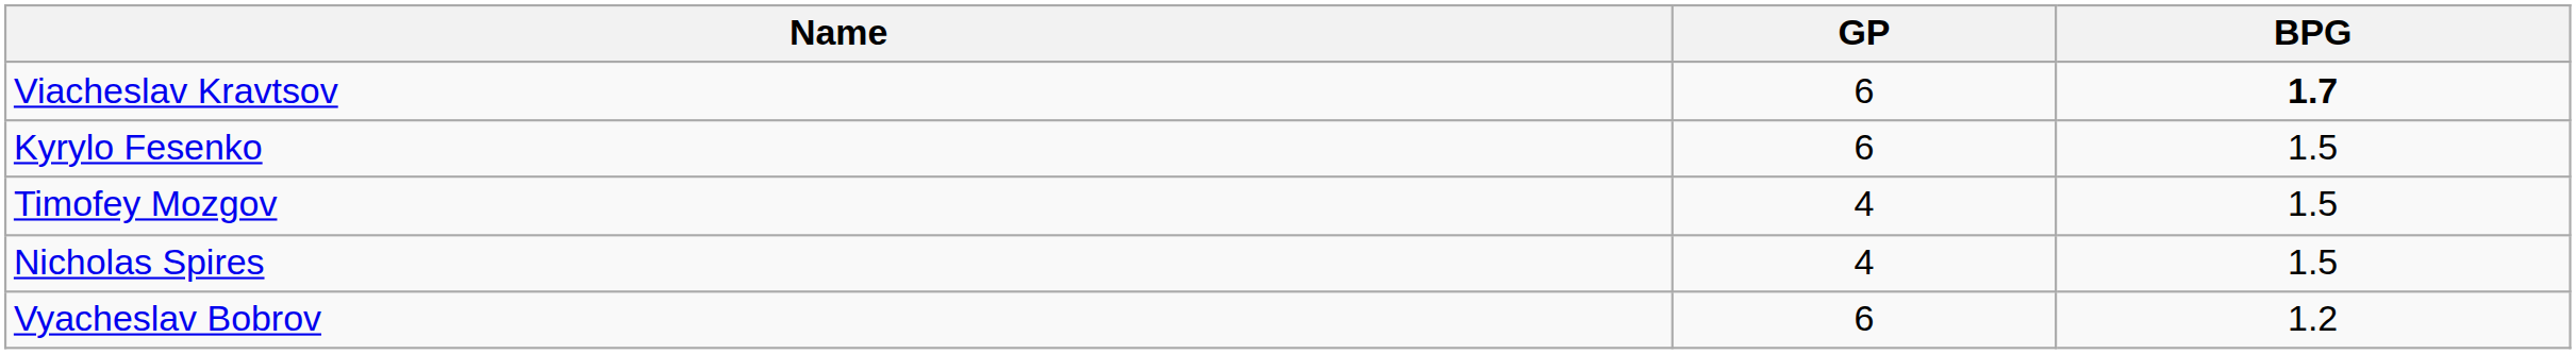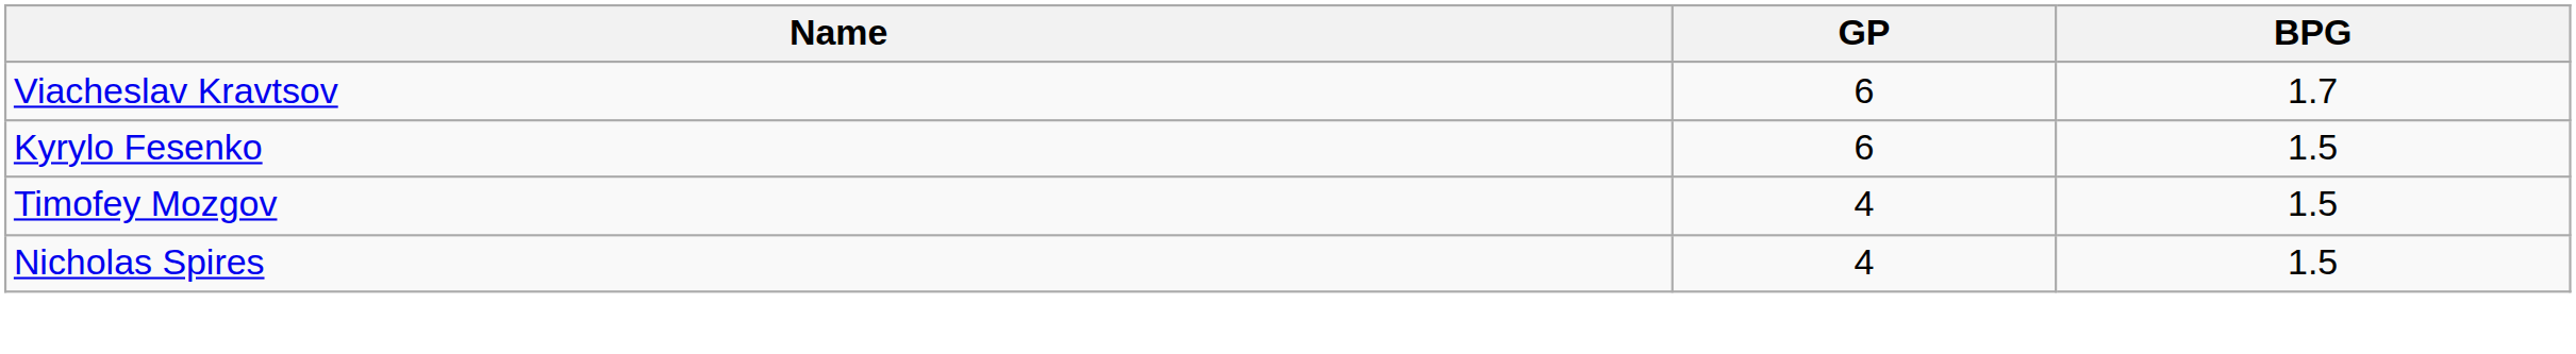Viacheslav Kravtsov | BPG: bold -> normal
- row: Vyacheslav Bobrov | 6 | 1.2
